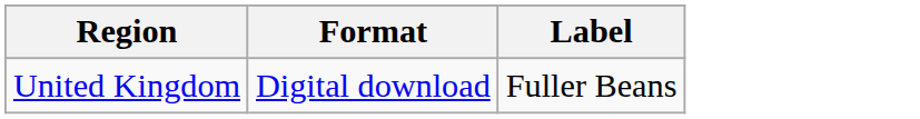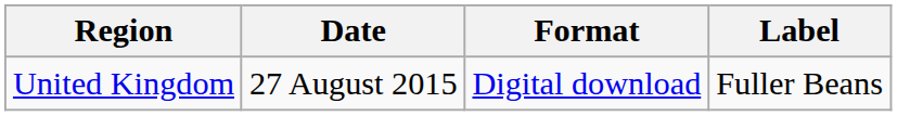+ column: Date | 27 August 2015
